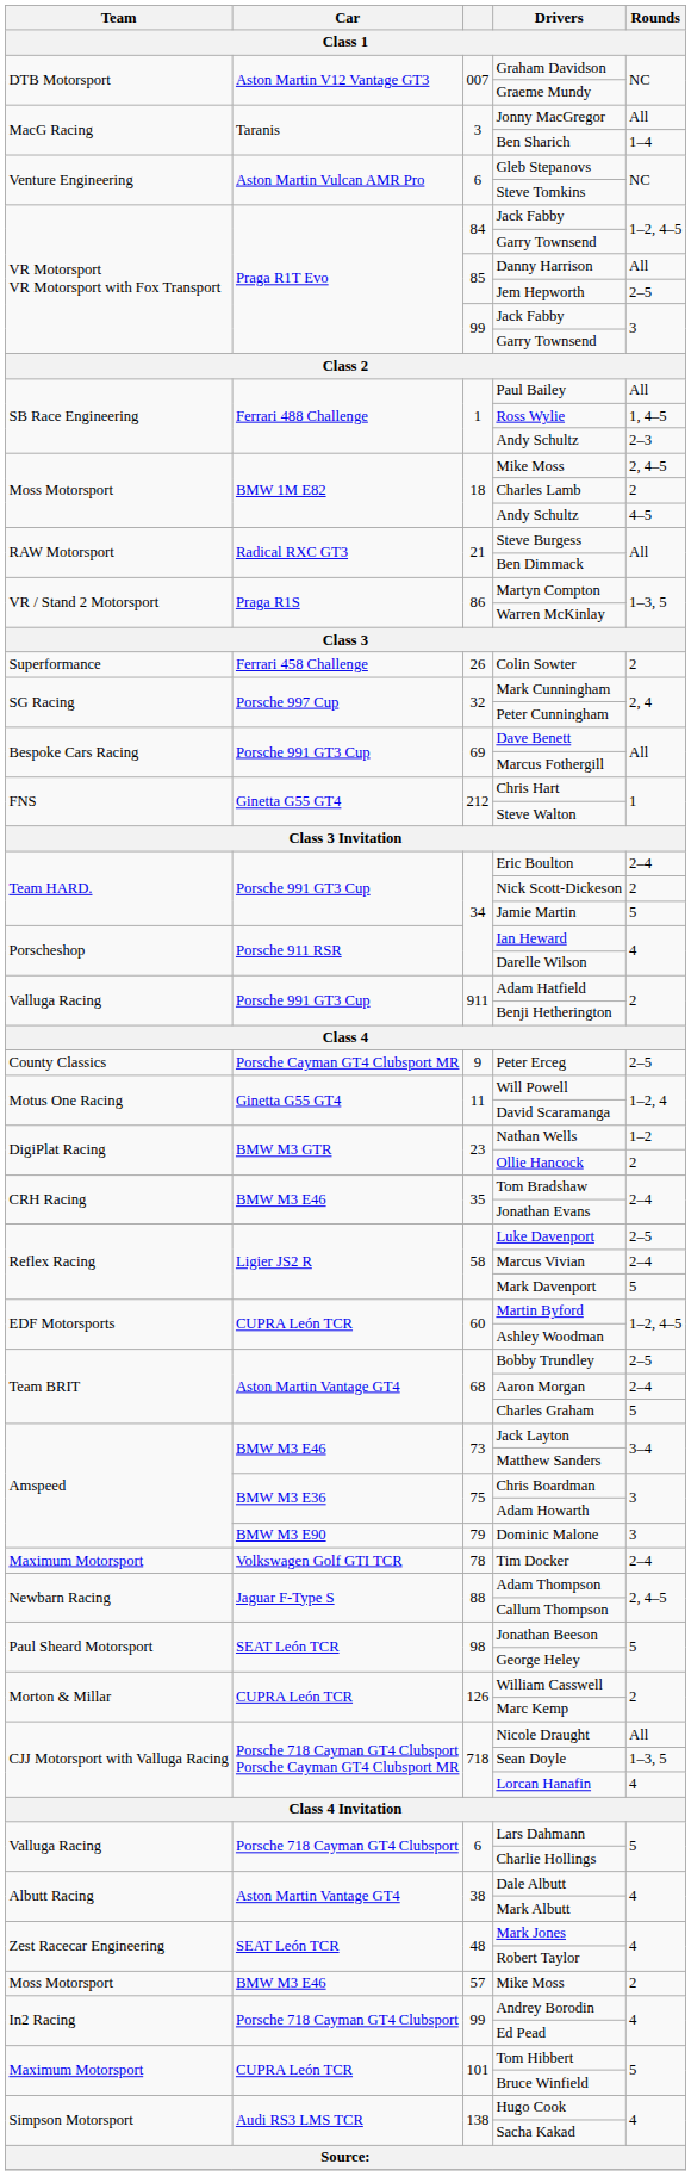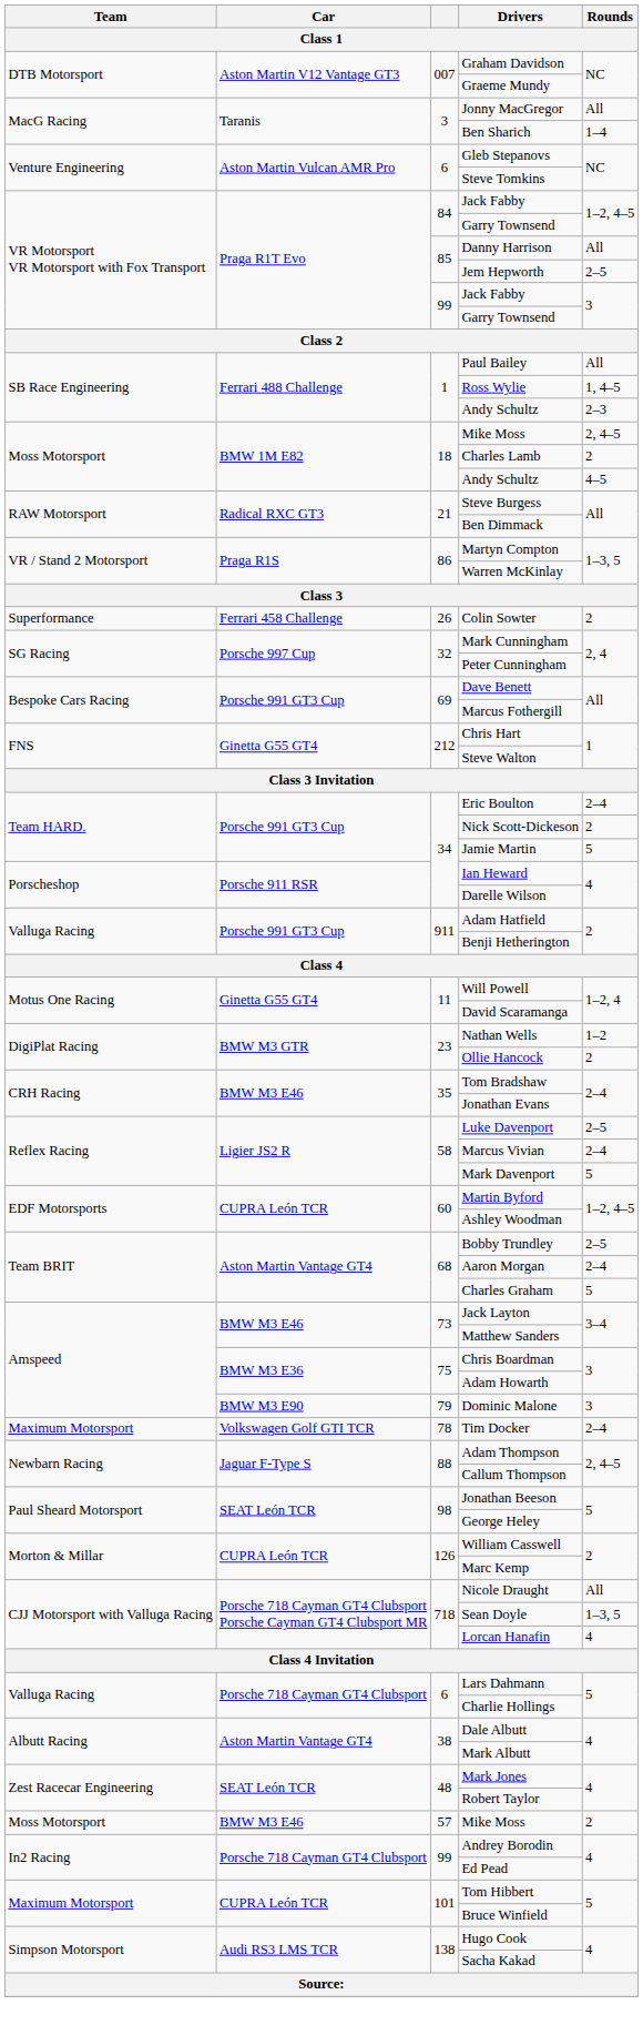- row: County Classics | Porsche Cayman GT4 Clubsport MR | 9 | Peter Erceg | 2–5
